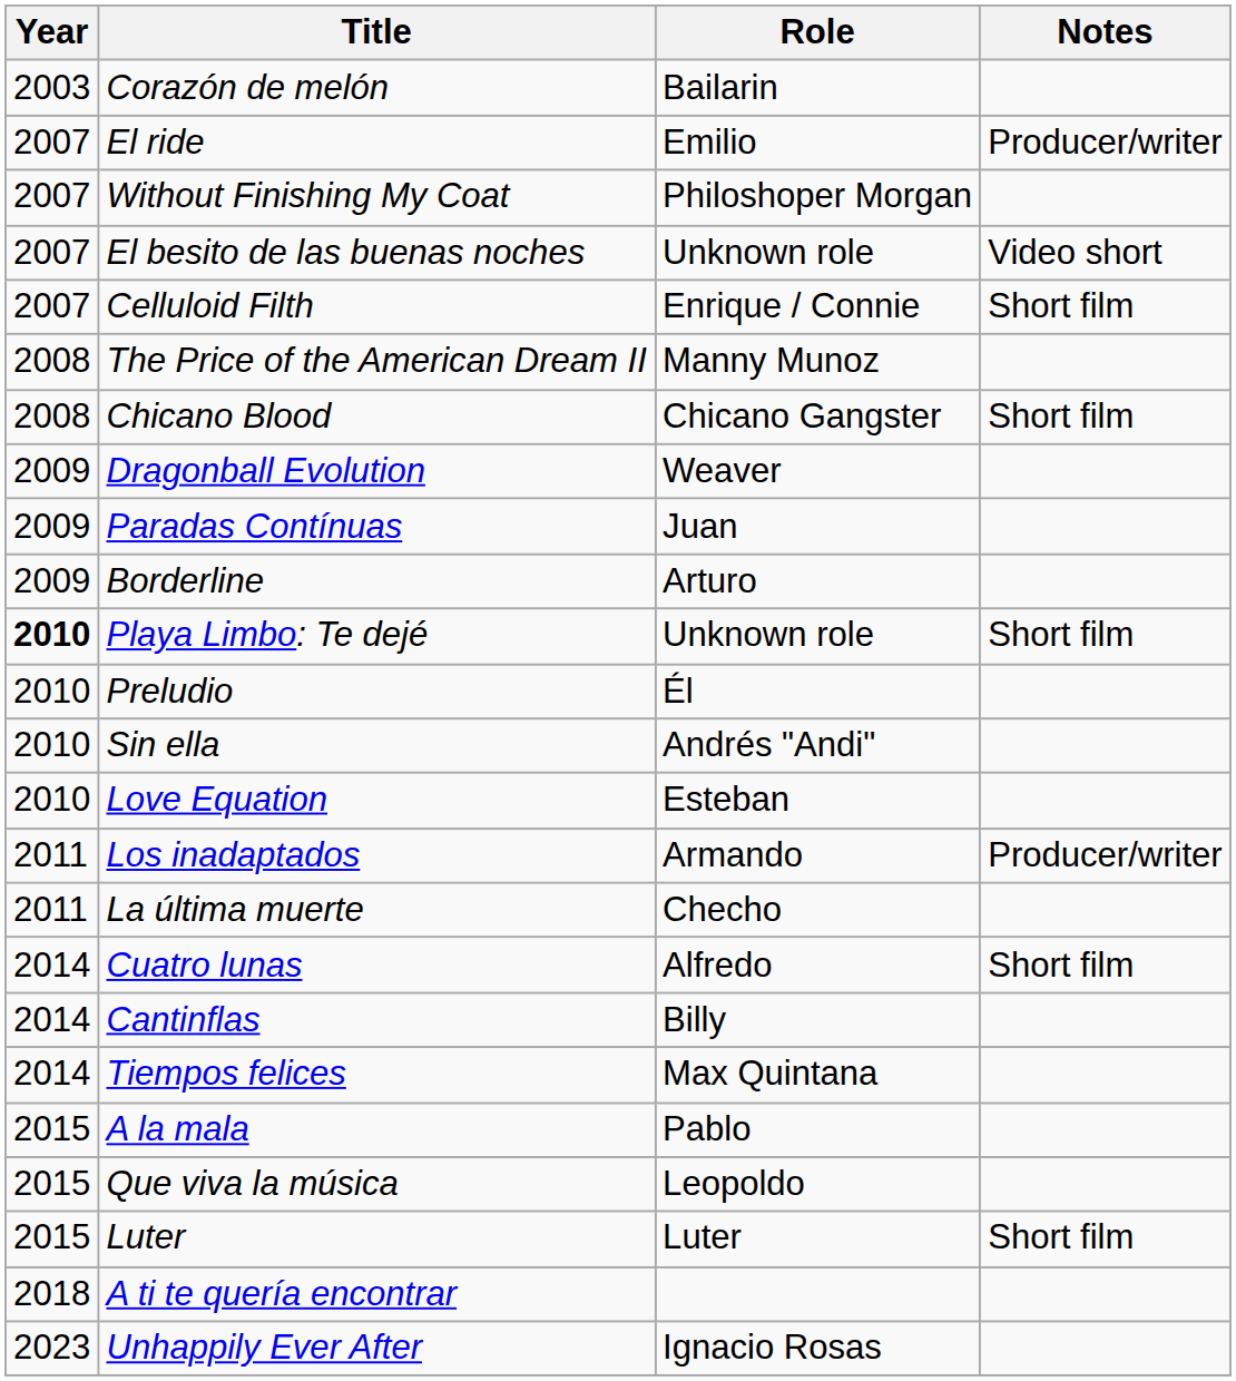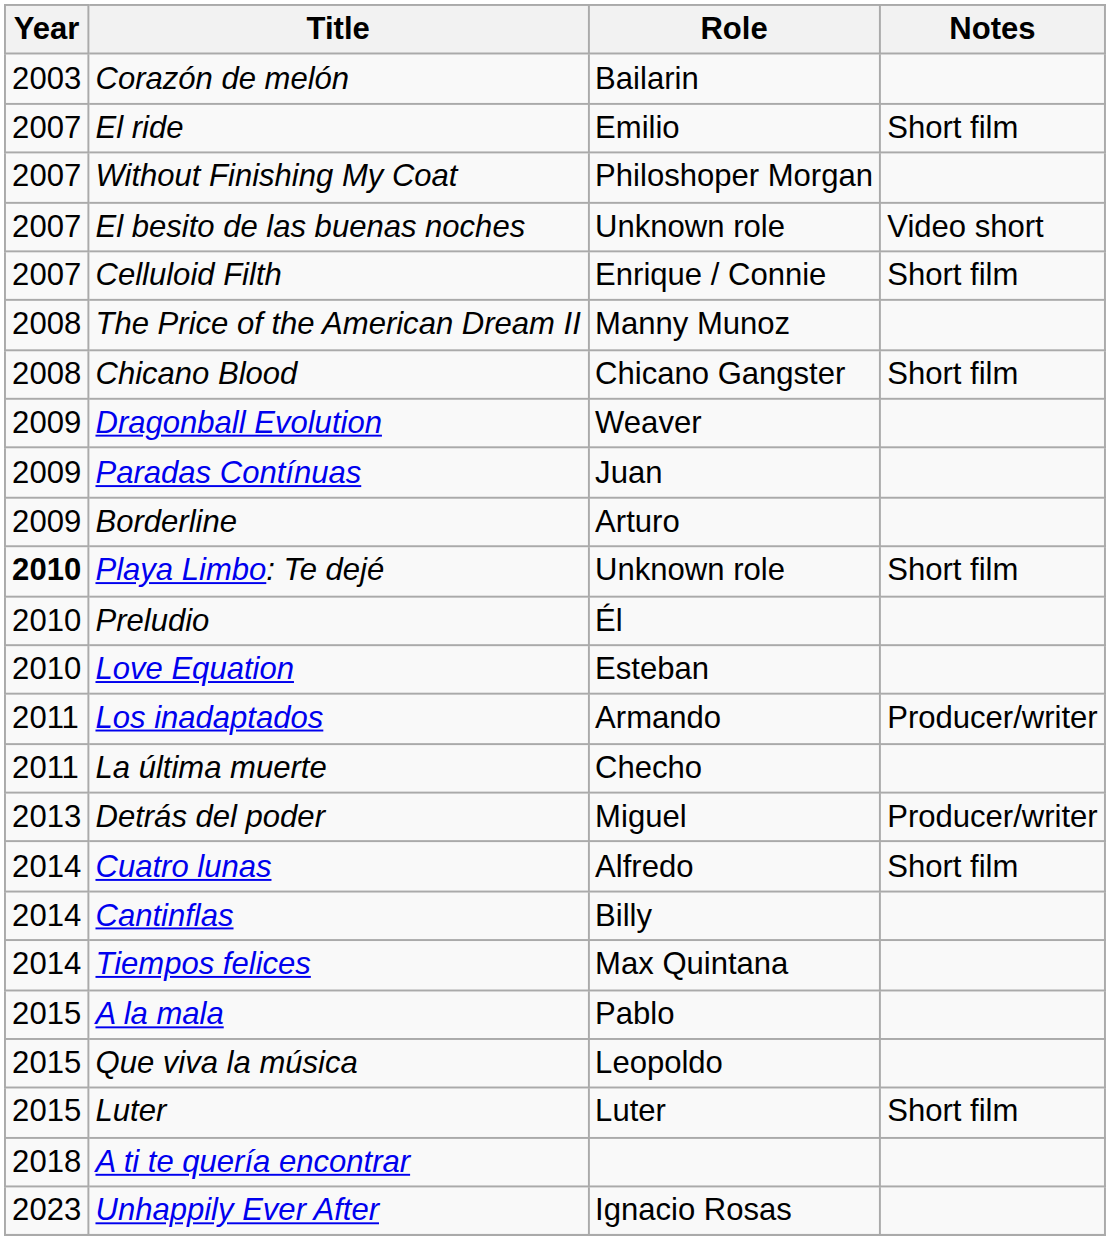El ride | Notes: Producer/writer -> Short film
- row: 2010 | Sin ella | Andrés "Andi"
+ row: 2013 | Detrás del poder | Miguel | Producer/writer
